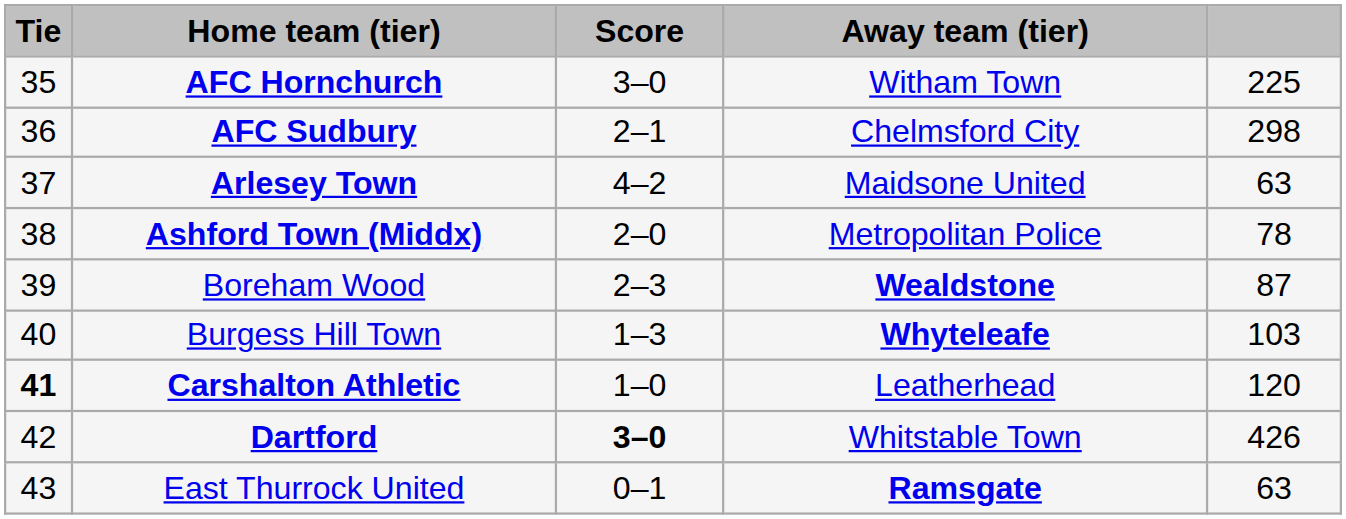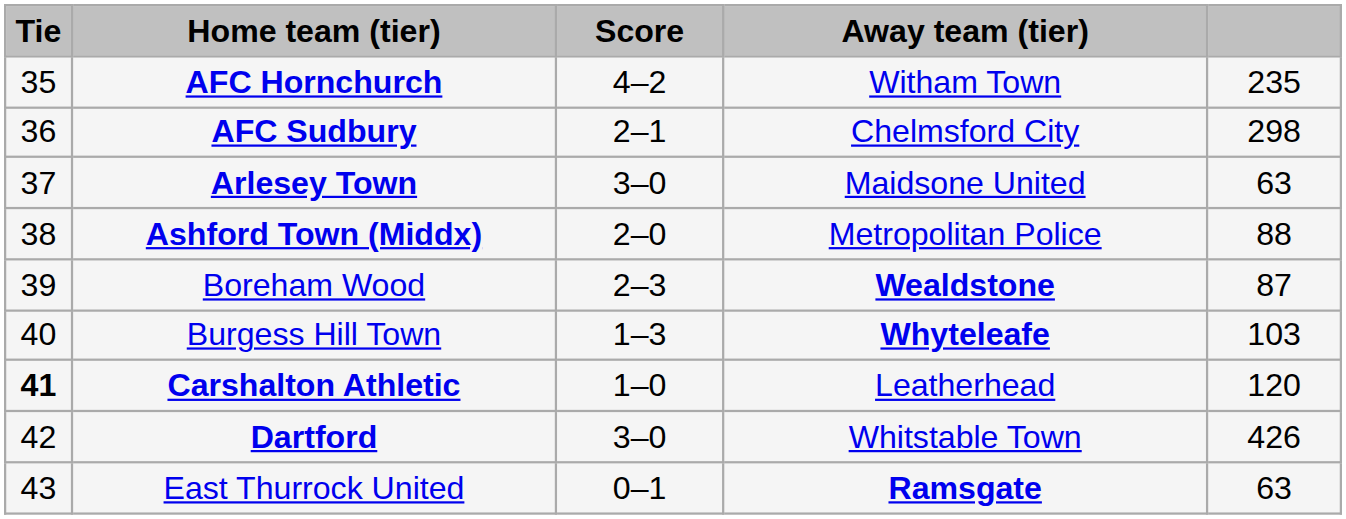AFC Hornchurch | Score: 3–0 -> 4–2
AFC Hornchurch | column 5: 225 -> 235
Arlesey Town | Score: 4–2 -> 3–0
Ashford Town (Middx) | column 5: 78 -> 88
Dartford | Score: bold -> normal
